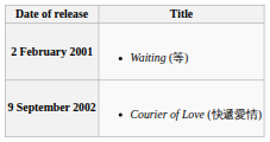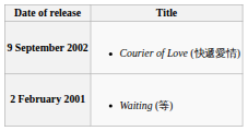rows swapped: 2 February 2001 <-> 9 September 2002
